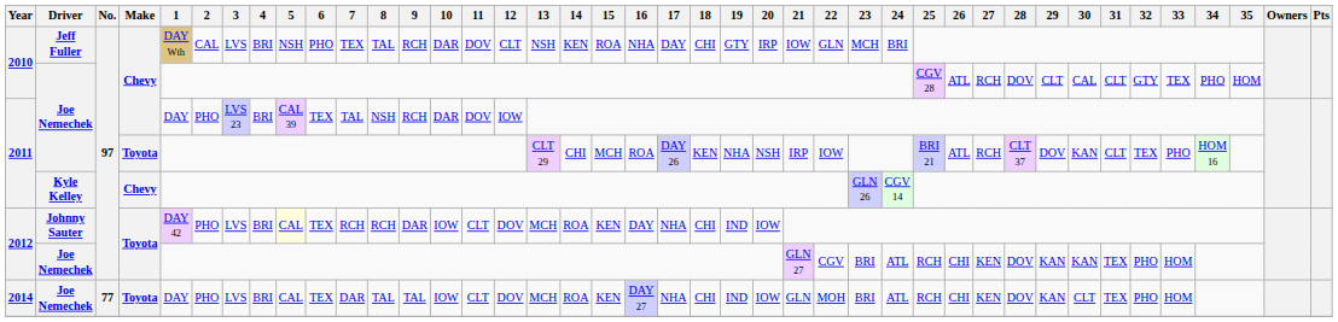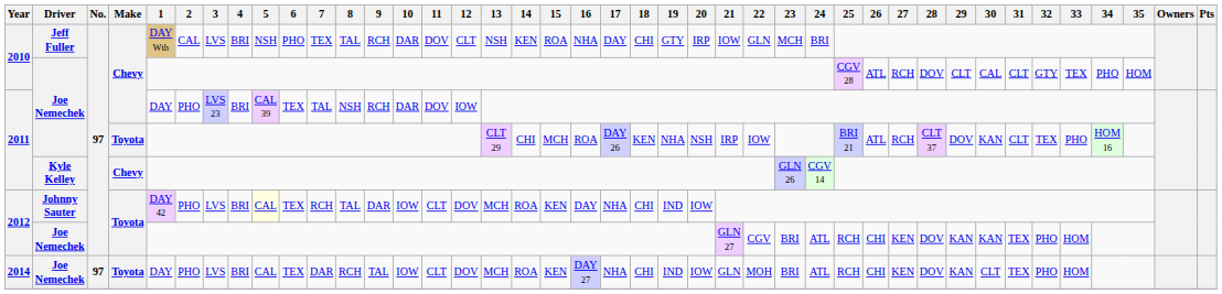2012 / Johnny Sauter | 8: RCH -> TAL
2014 | No.: 77 -> 97
2014 | 8: TAL -> RCH
